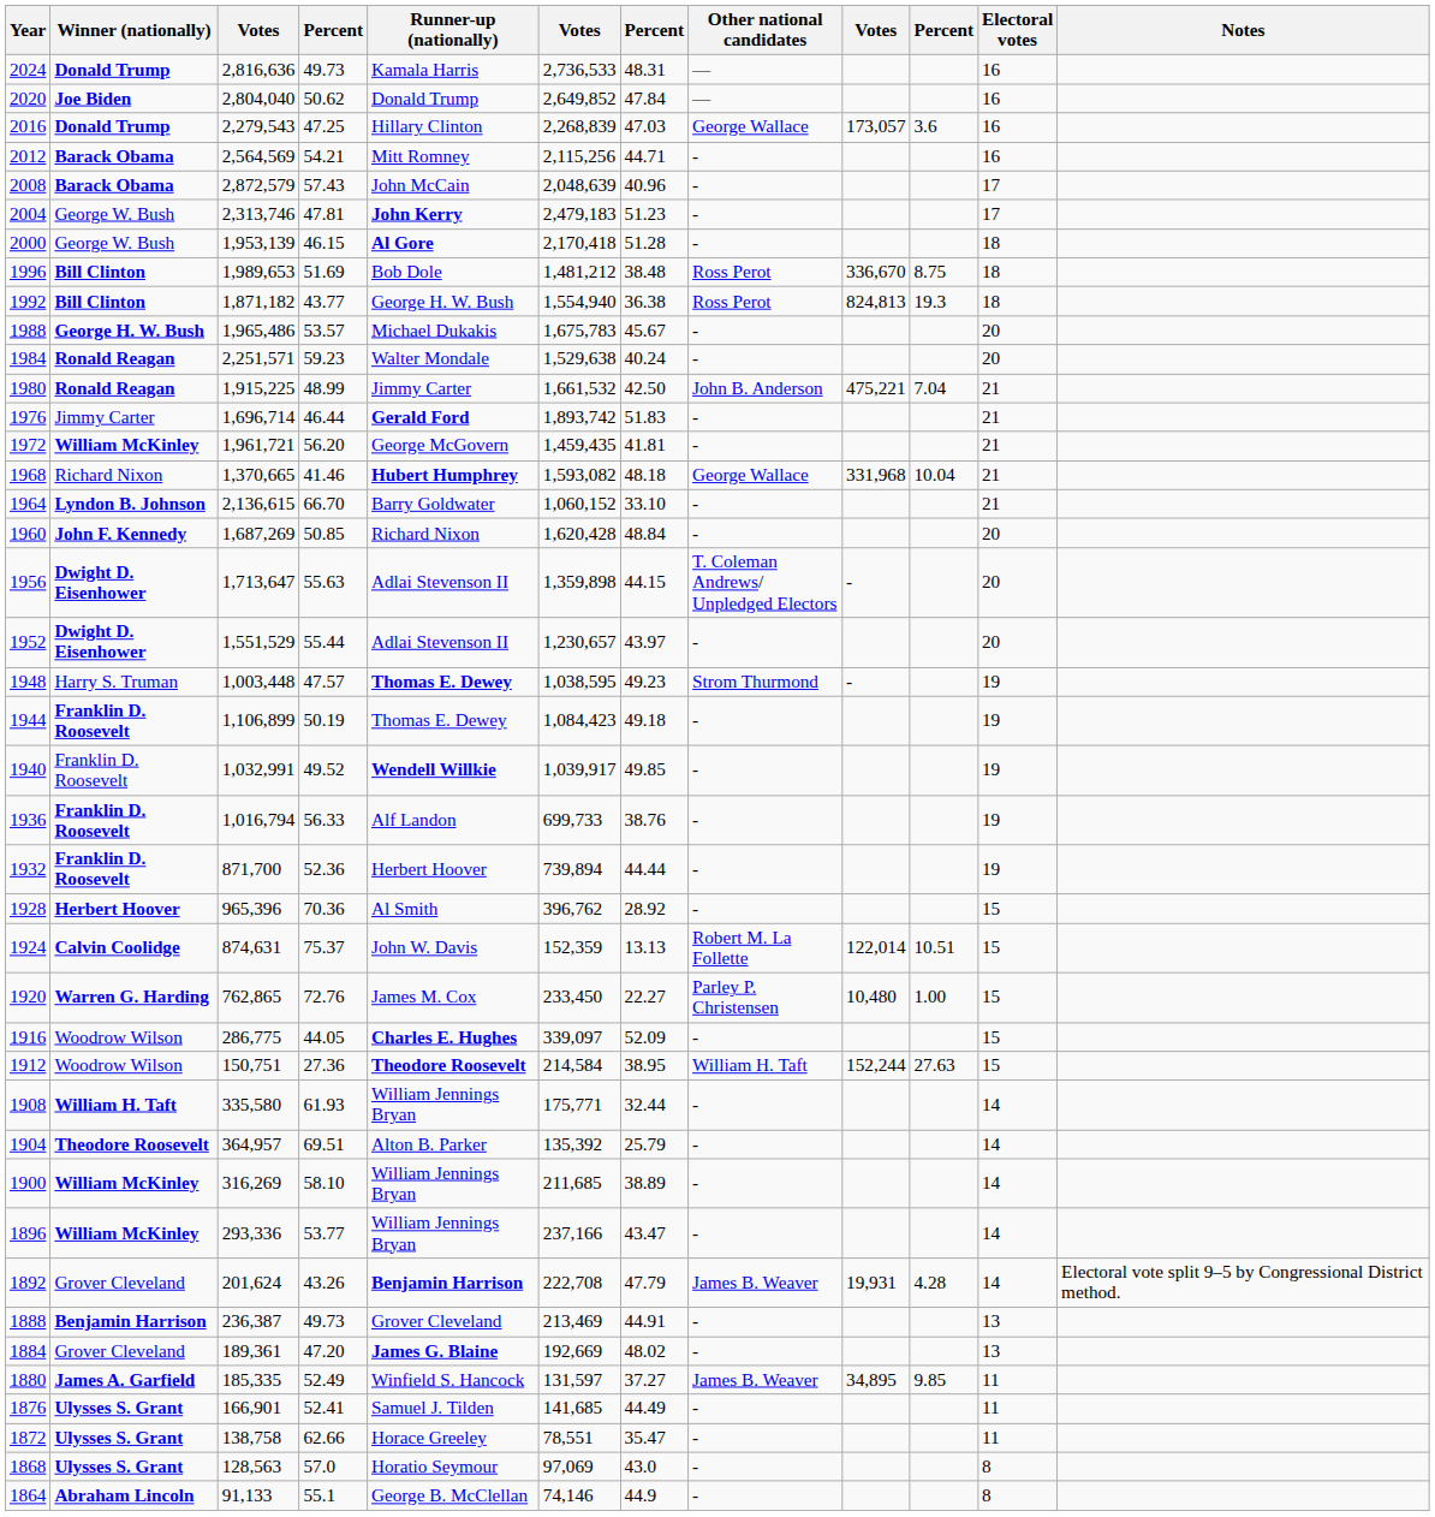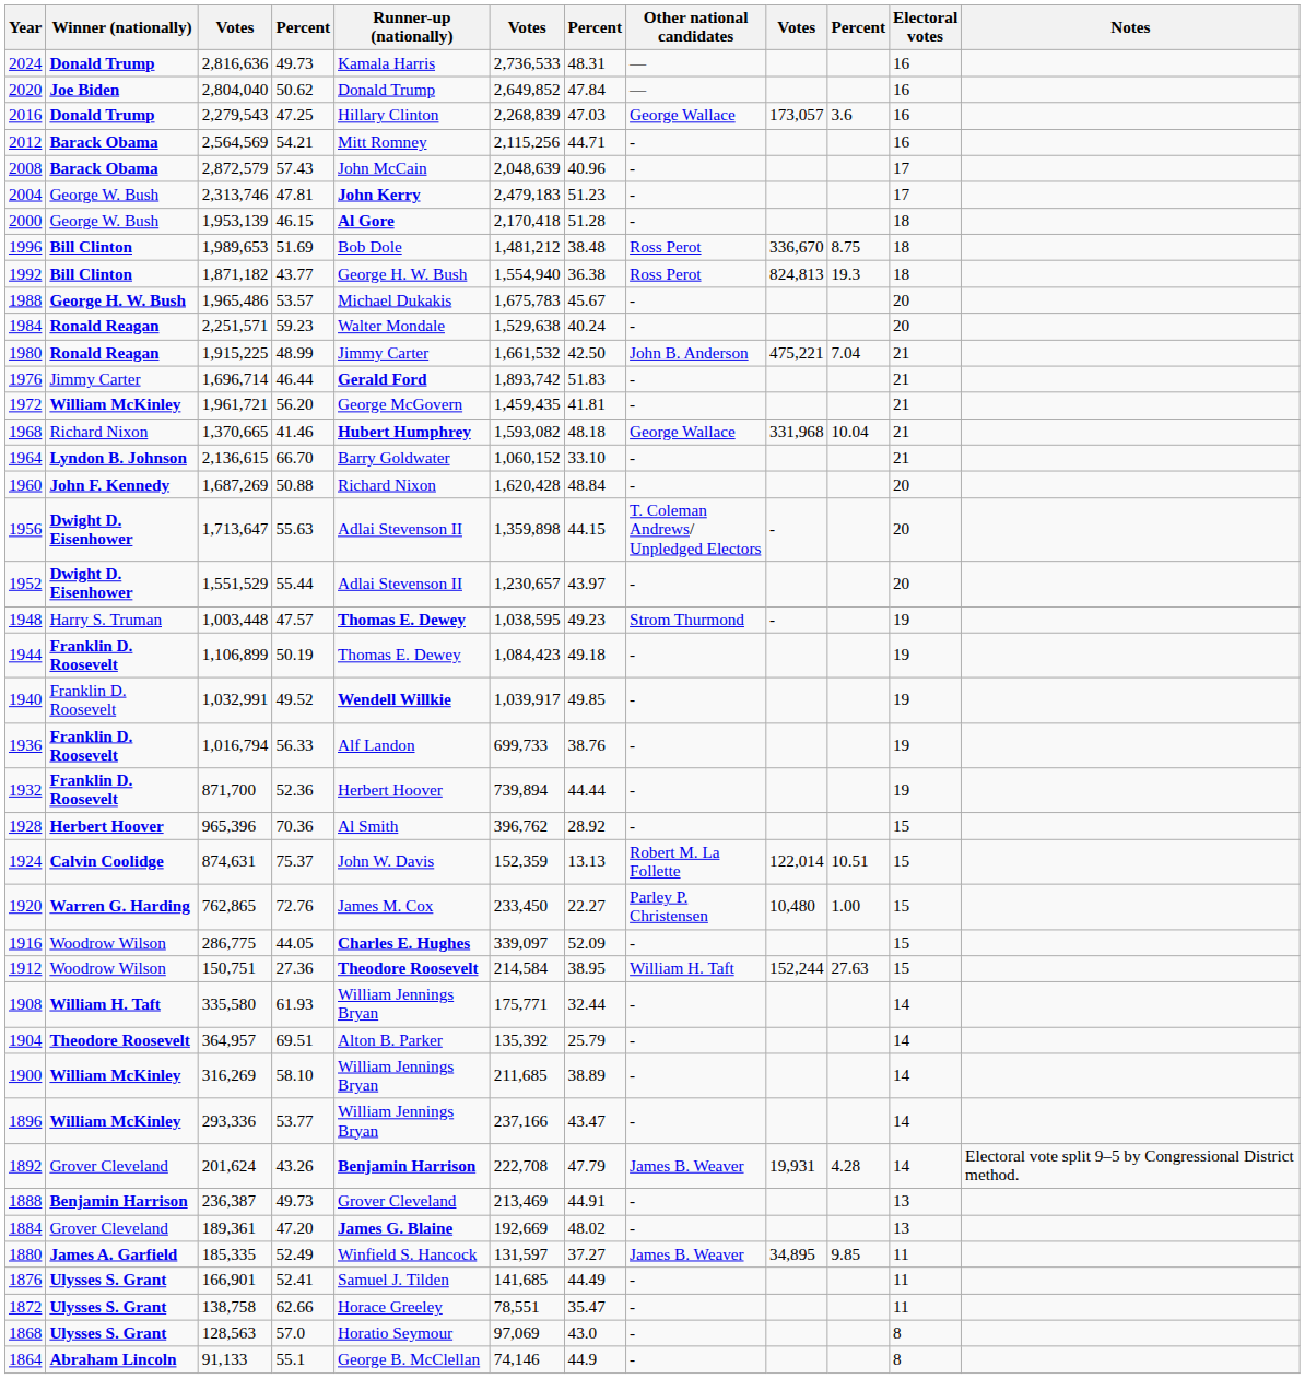1960 | column 4: 50.85 -> 50.88
